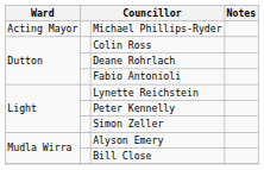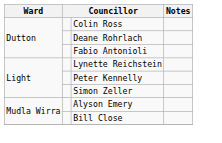- row: Acting Mayor | Michael Phillips-Ryder
